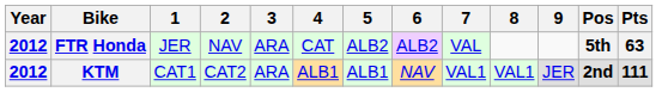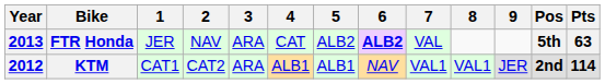FTR Honda | Year: 2012 -> 2013
FTR Honda | 6: normal -> bold
KTM | Pts: 111 -> 114
